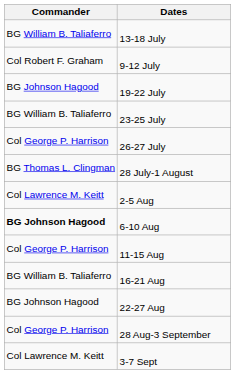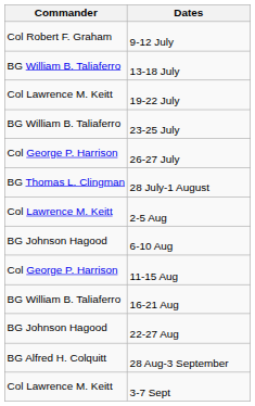rows swapped: 9-12 July <-> 13-18 July
19-22 July | Commander: BG Johnson Hagood -> Col Lawrence M. Keitt
6-10 Aug | Commander: bold -> normal
28 Aug-3 September | Commander: Col George P. Harrison -> BG Alfred H. Colquitt
